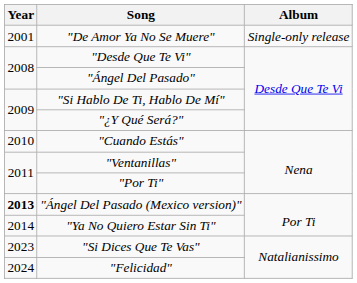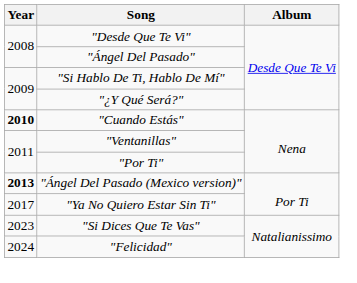- row: 2001 | "De Amor Ya No Se Muere" | Single-only release
"Cuando Estás" | Year: normal -> bold
"Ya No Quiero Estar Sin Ti" | Year: 2014 -> 2017
